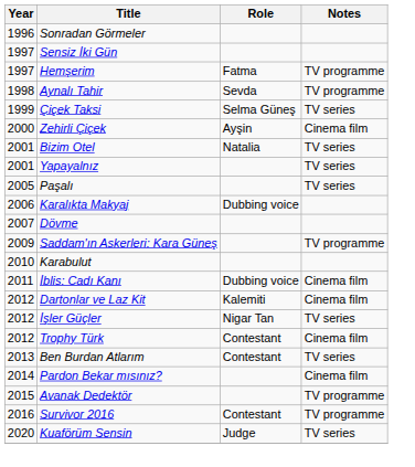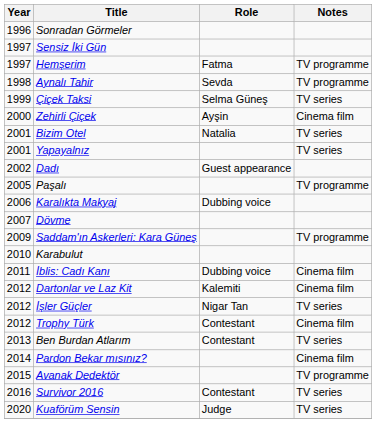+ row: 2002 | Dadı | Guest appearance
Paşalı | Notes: TV series -> TV programme
Survivor 2016 | Notes: TV programme -> TV series
